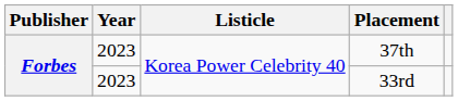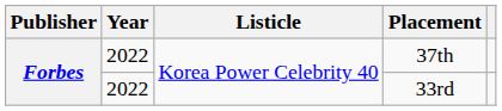37th | Year: 2023 -> 2022
33rd | Year: 2023 -> 2022
